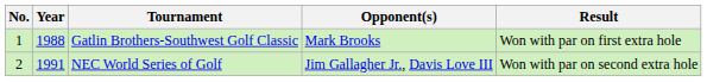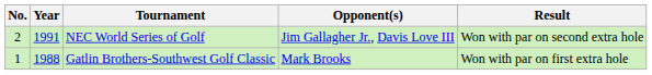rows swapped: Gatlin Brothers-Southwest Golf Classic <-> NEC World Series of Golf
